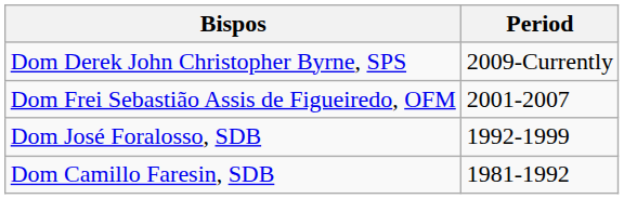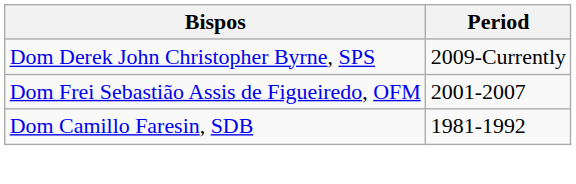- row: Dom José Foralosso, SDB | 1992-1999
